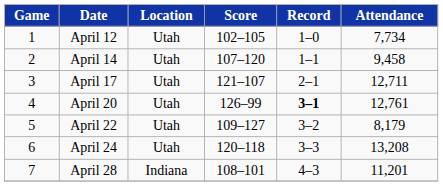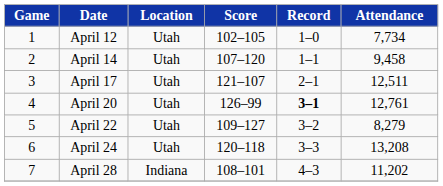April 17 | Attendance: 12,711 -> 12,511
April 22 | Attendance: 8,179 -> 8,279
April 28 | Attendance: 11,201 -> 11,202
